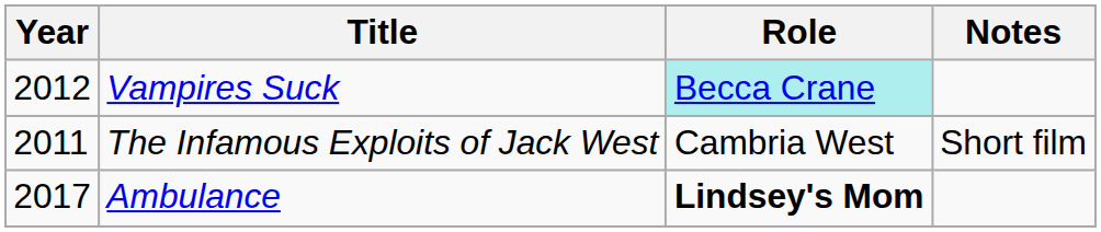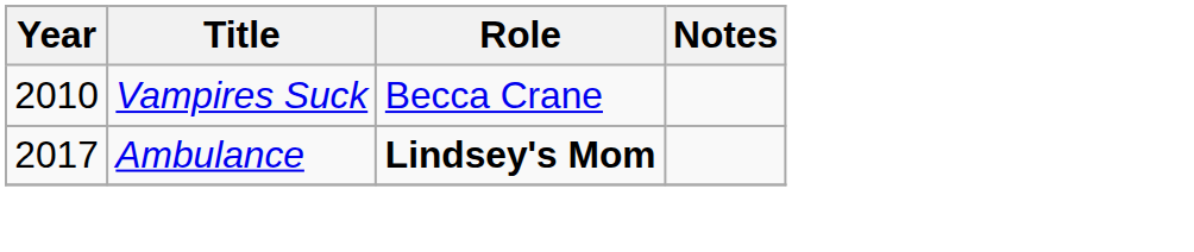Vampires Suck | Year: 2012 -> 2010
Vampires Suck | Role: paleturquoise background -> no background
- row: 2011 | The Infamous Exploits of Jack West | Cambria West | Short film
